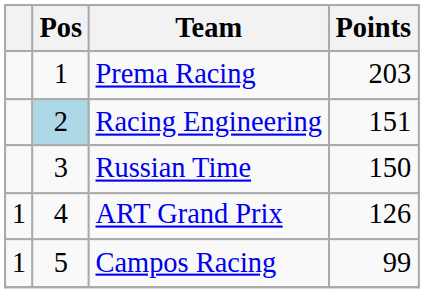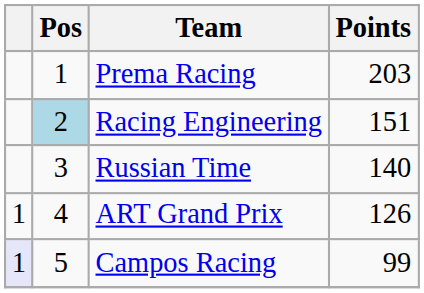Russian Time | Points: 150 -> 140
Campos Racing | column 1: no background -> lavender background
